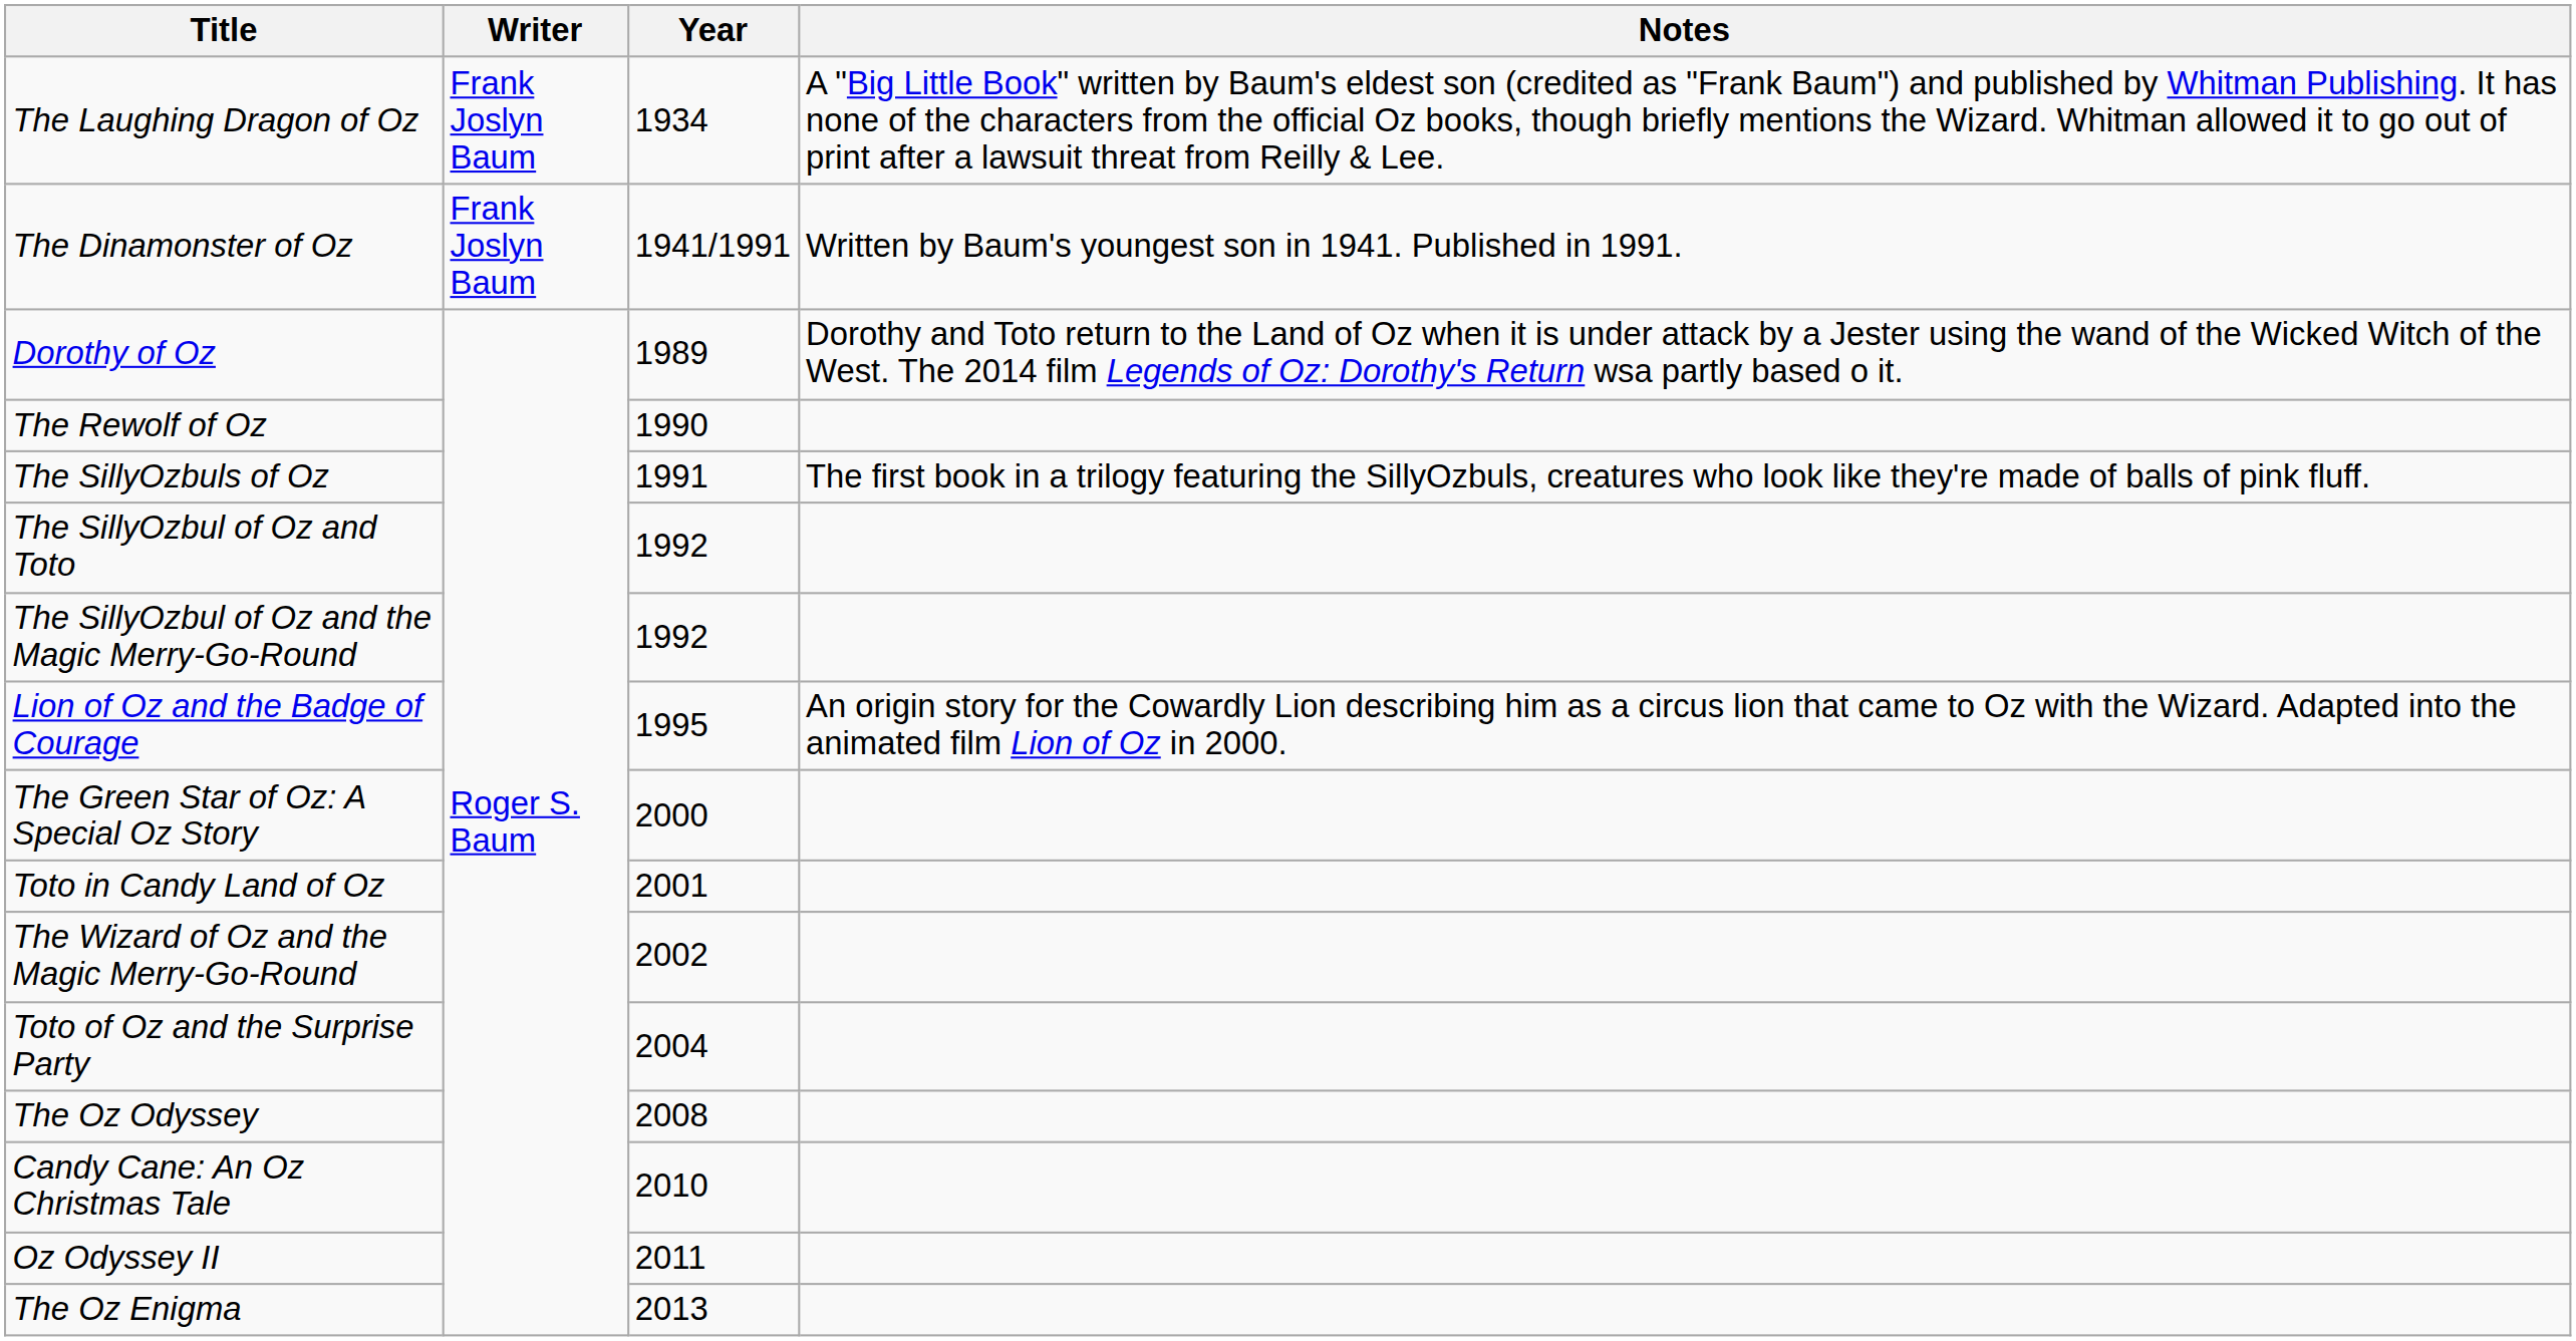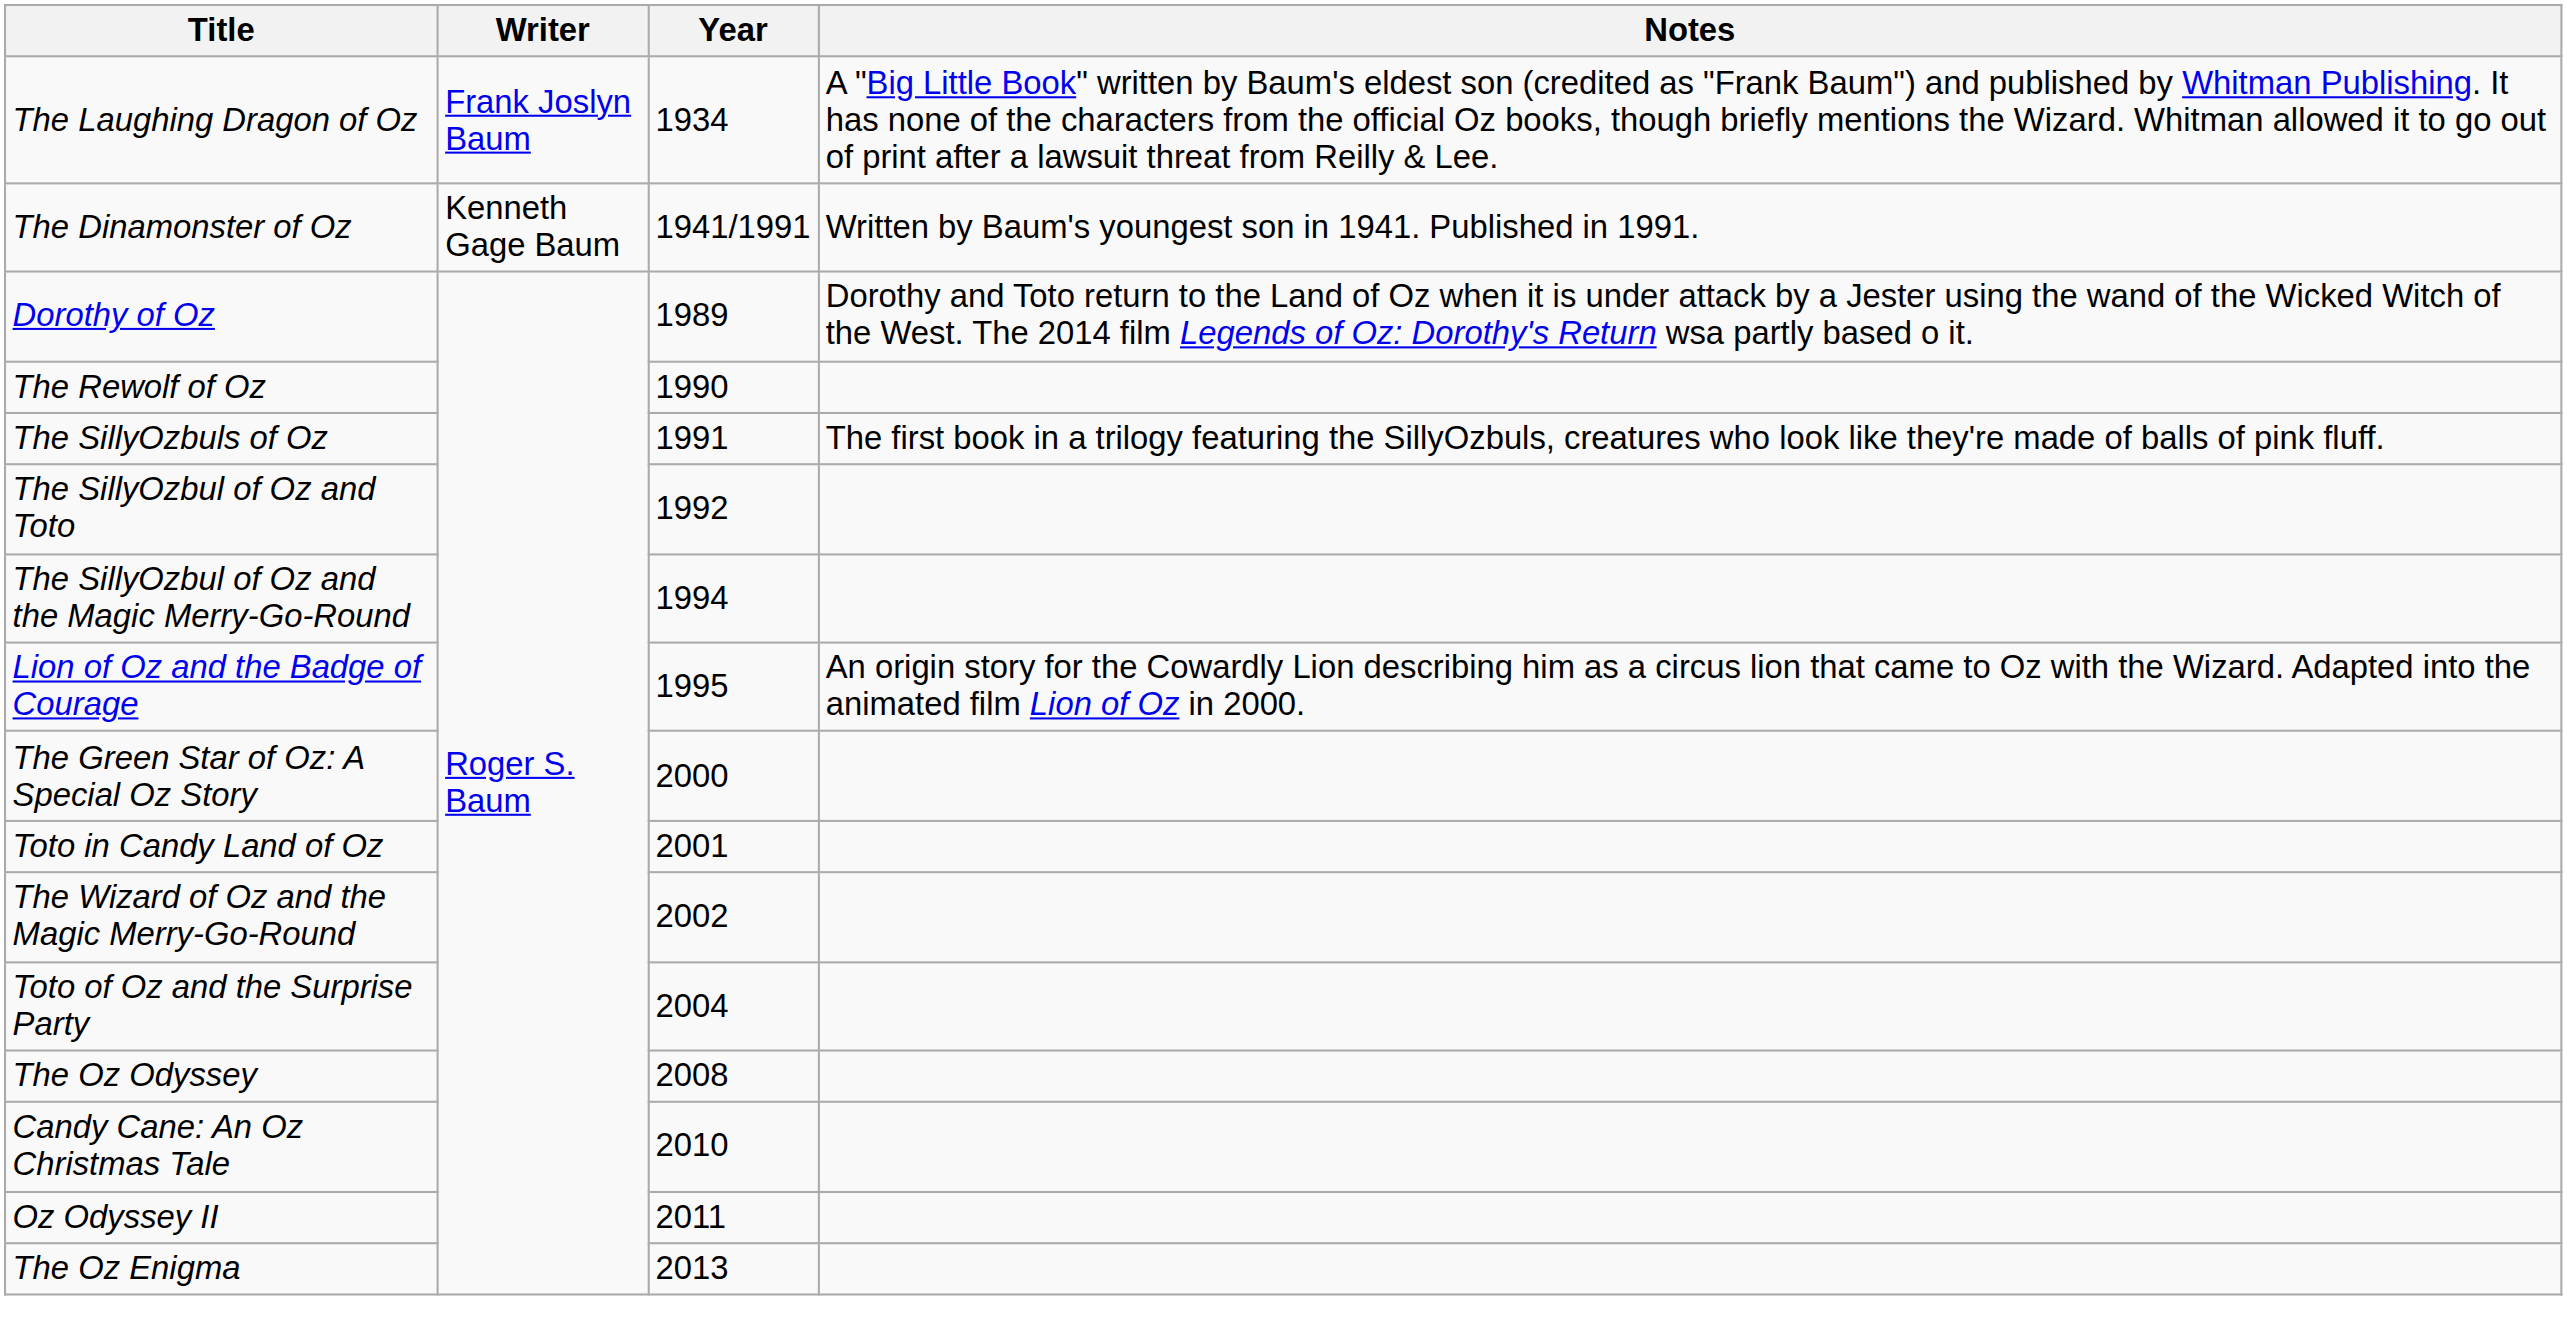The Dinamonster of Oz | Writer: Frank Joslyn Baum -> Kenneth Gage Baum
The SillyOzbul of Oz and the Magic Merry-Go-Round | Year: 1992 -> 1994
